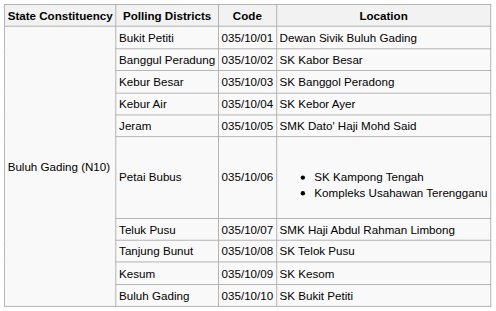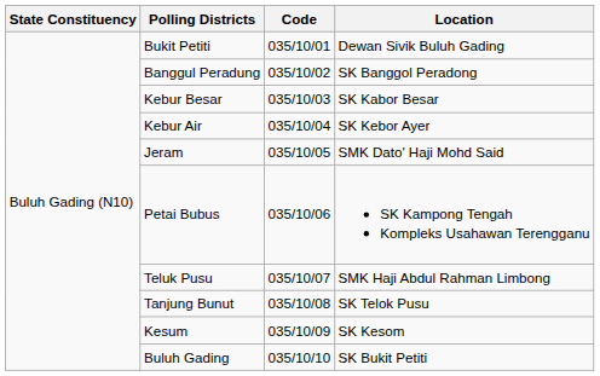Banggul Peradung | Location: SK Kabor Besar -> SK Banggol Peradong
Kebur Besar | Location: SK Banggol Peradong -> SK Kabor Besar
